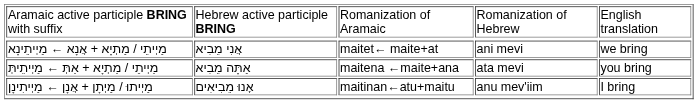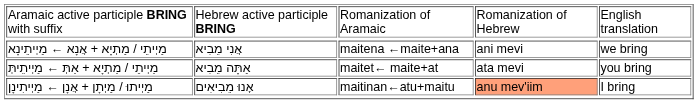מַיְיתֵי / מַתְיָא + אֲנָא ← מַיְיתֵינָא | column 3: maitet← maite+at -> maitena ←maite+ana
מַיְיתֵי / מַתְיָא + אַתְּ ← מַיְיתֵיתְּ | column 3: maitena ←maite+ana -> maitet← maite+at
מַיְיתוּ / מַיְתָן + אֲנָן ← מַיְיתִינָן | column 4: no background -> lightsalmon background
